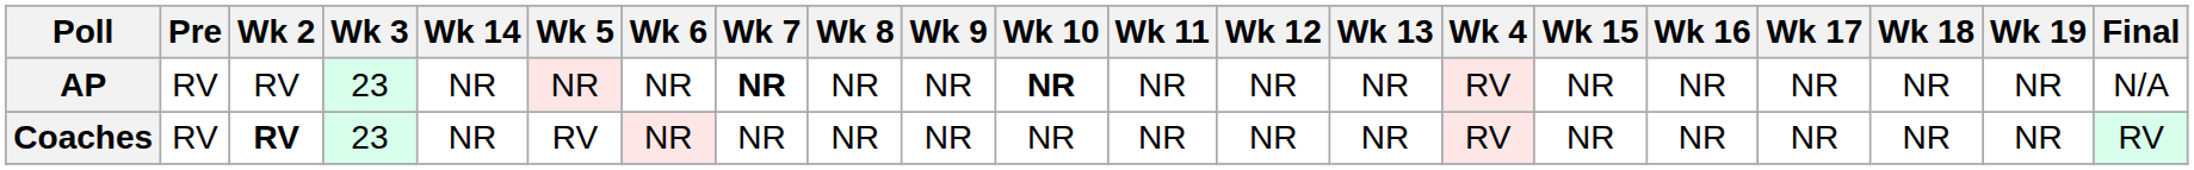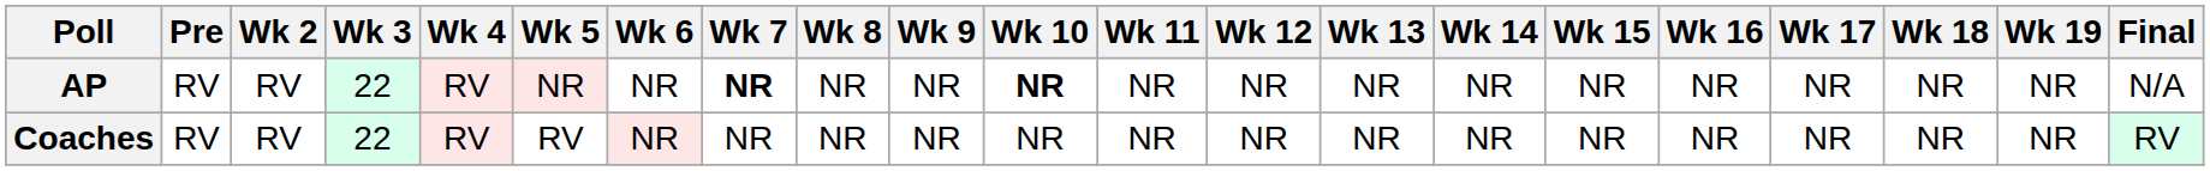columns swapped: Wk 4 <-> Wk 14
AP | Wk 3: 23 -> 22
Coaches | Wk 2: bold -> normal
Coaches | Wk 3: 23 -> 22
